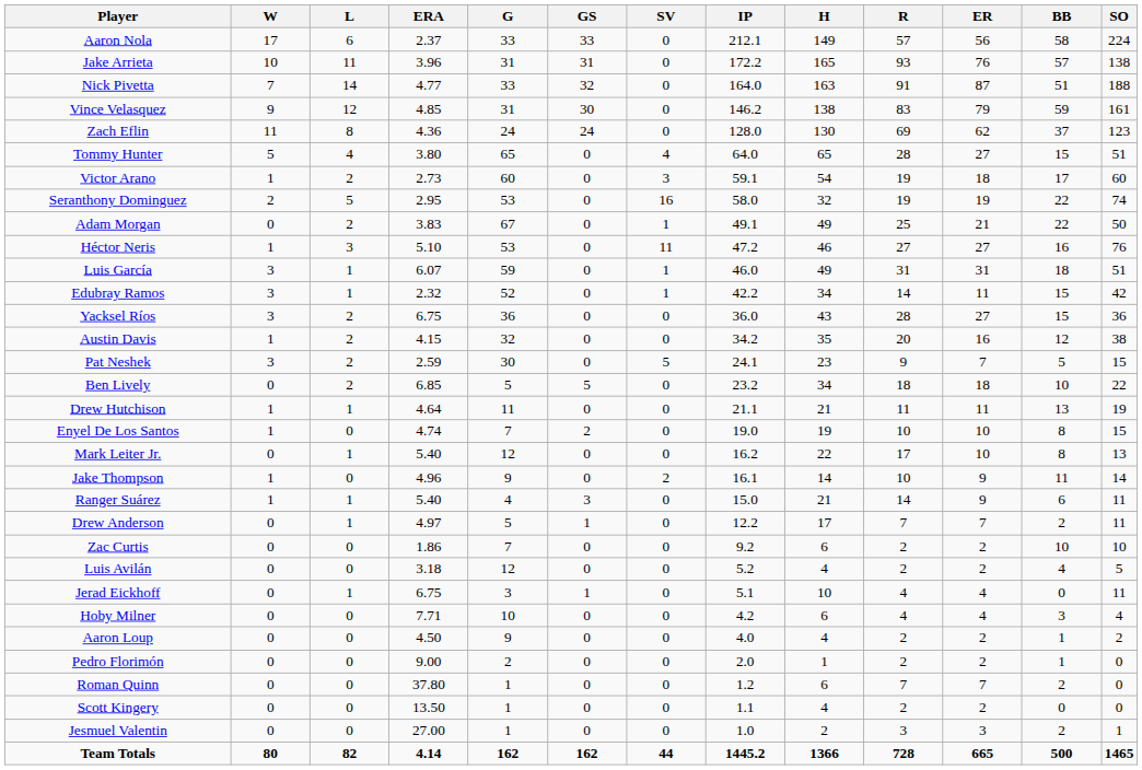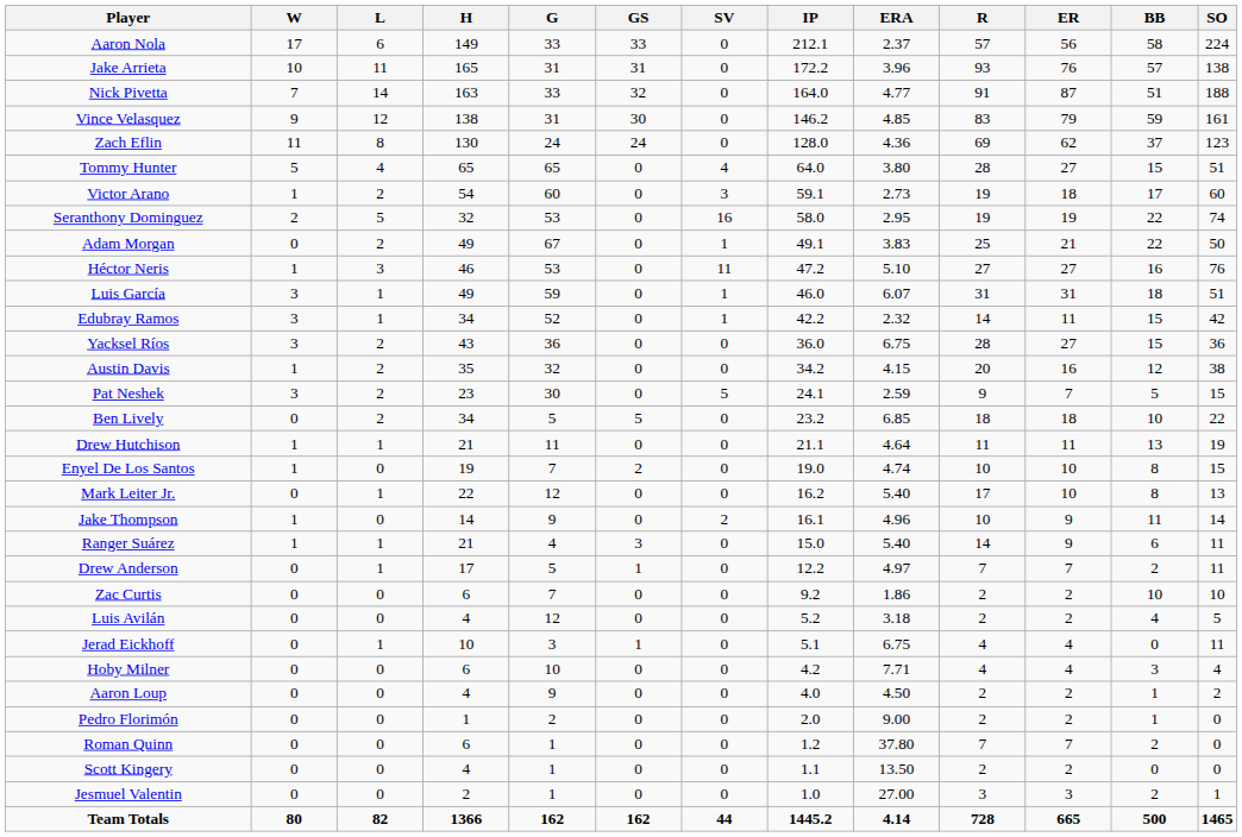columns swapped: ERA <-> H
